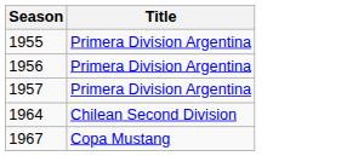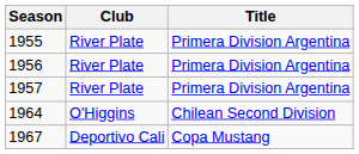+ column: Club | River Plate | River Plate | River Plate | O'Higgins | Deportivo Cali
